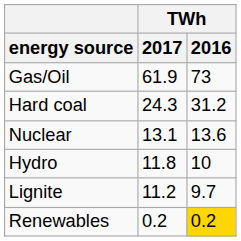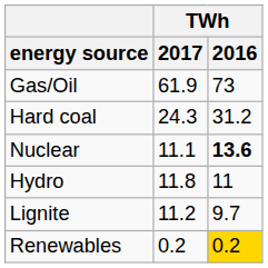Nuclear | TWh / 2017: 13.1 -> 11.1
Nuclear | TWh / 2016: normal -> bold
Hydro | TWh / 2016: 10 -> 11
